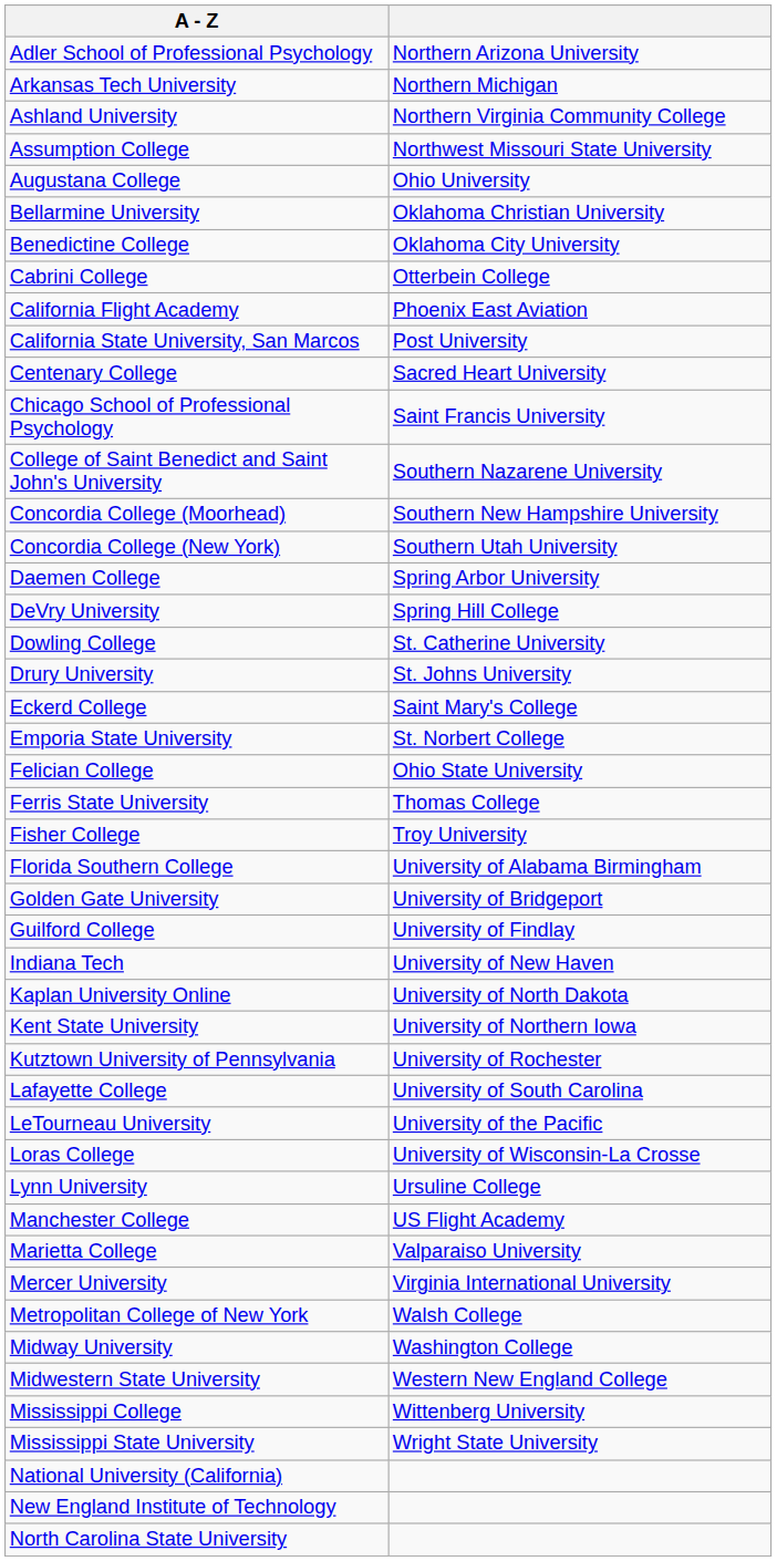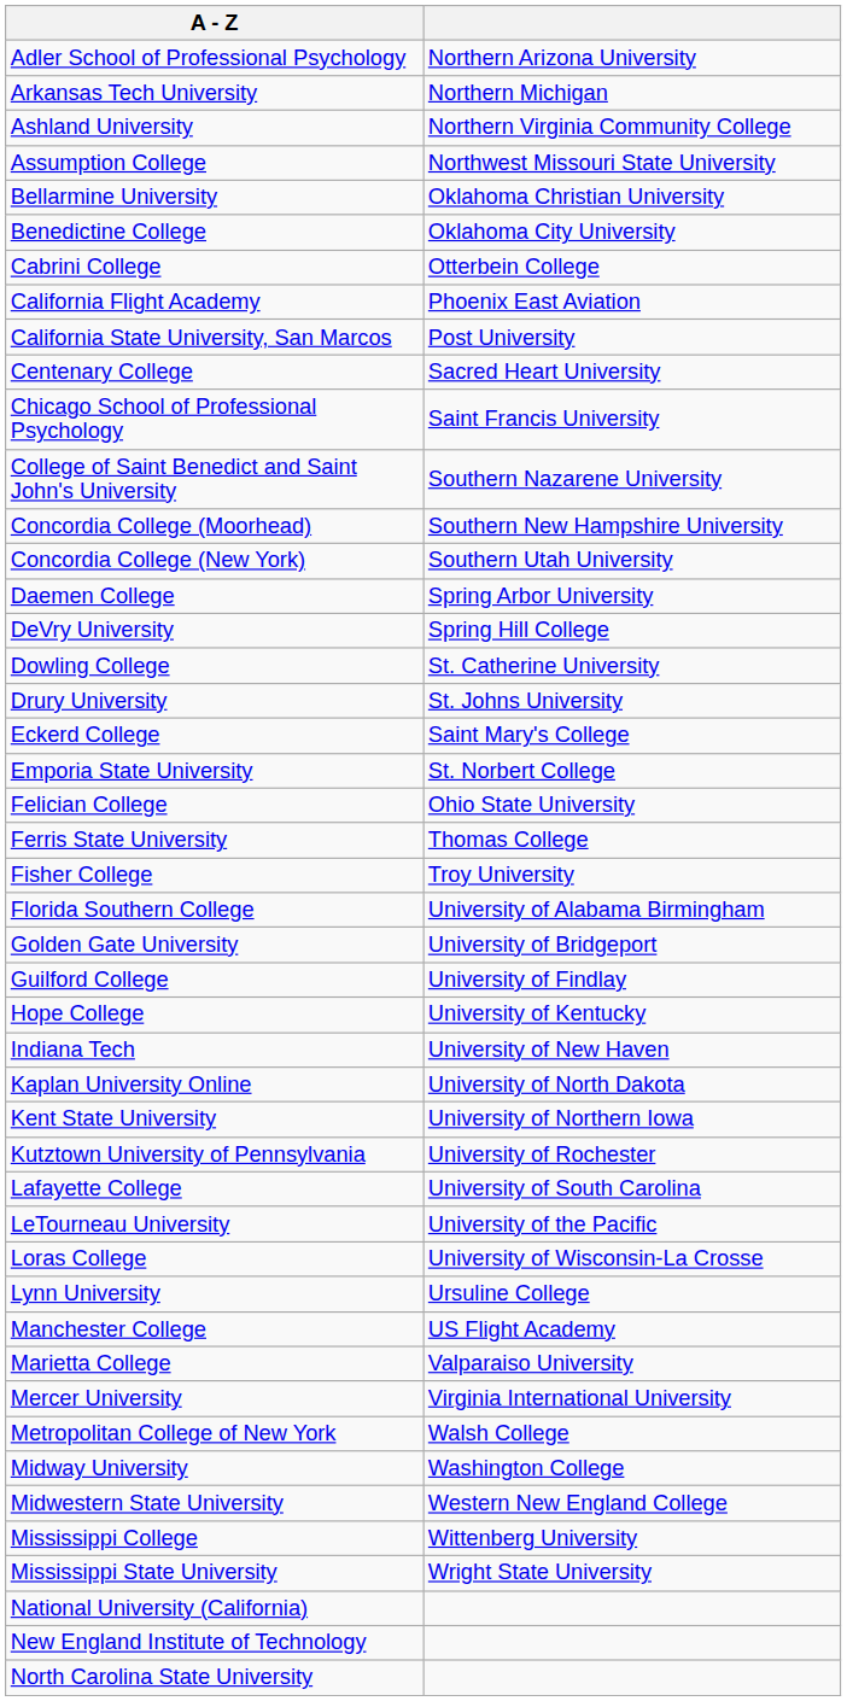- row: Augustana College | Ohio University
+ row: Hope College | University of Kentucky
